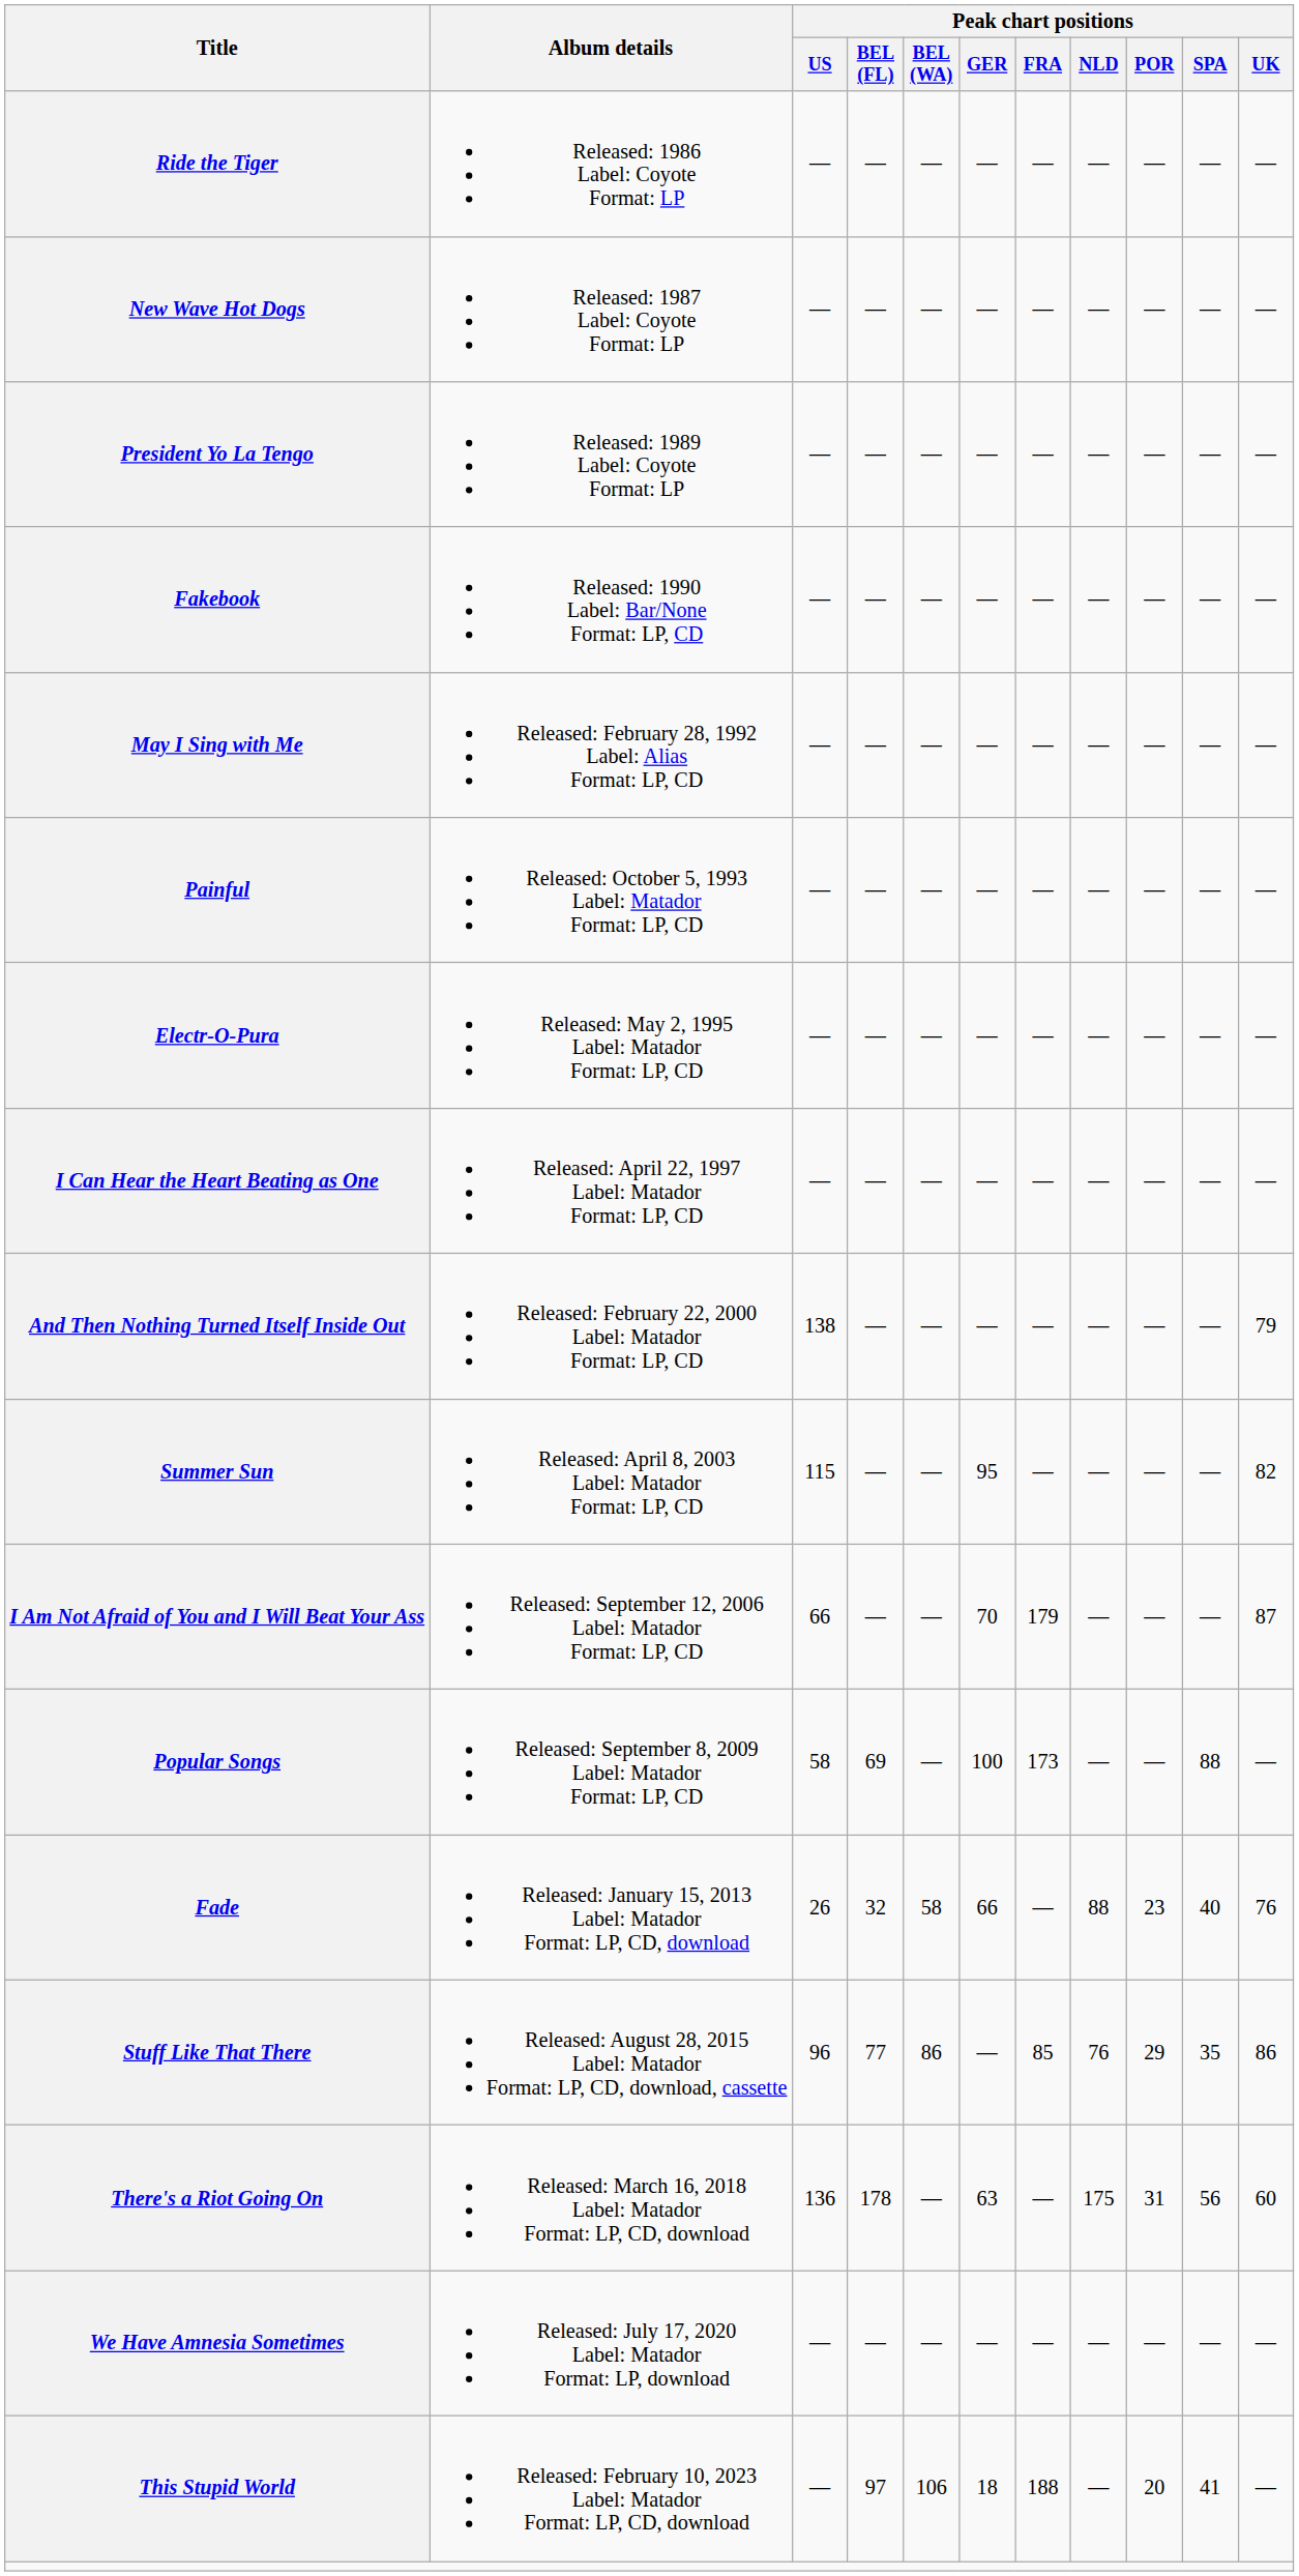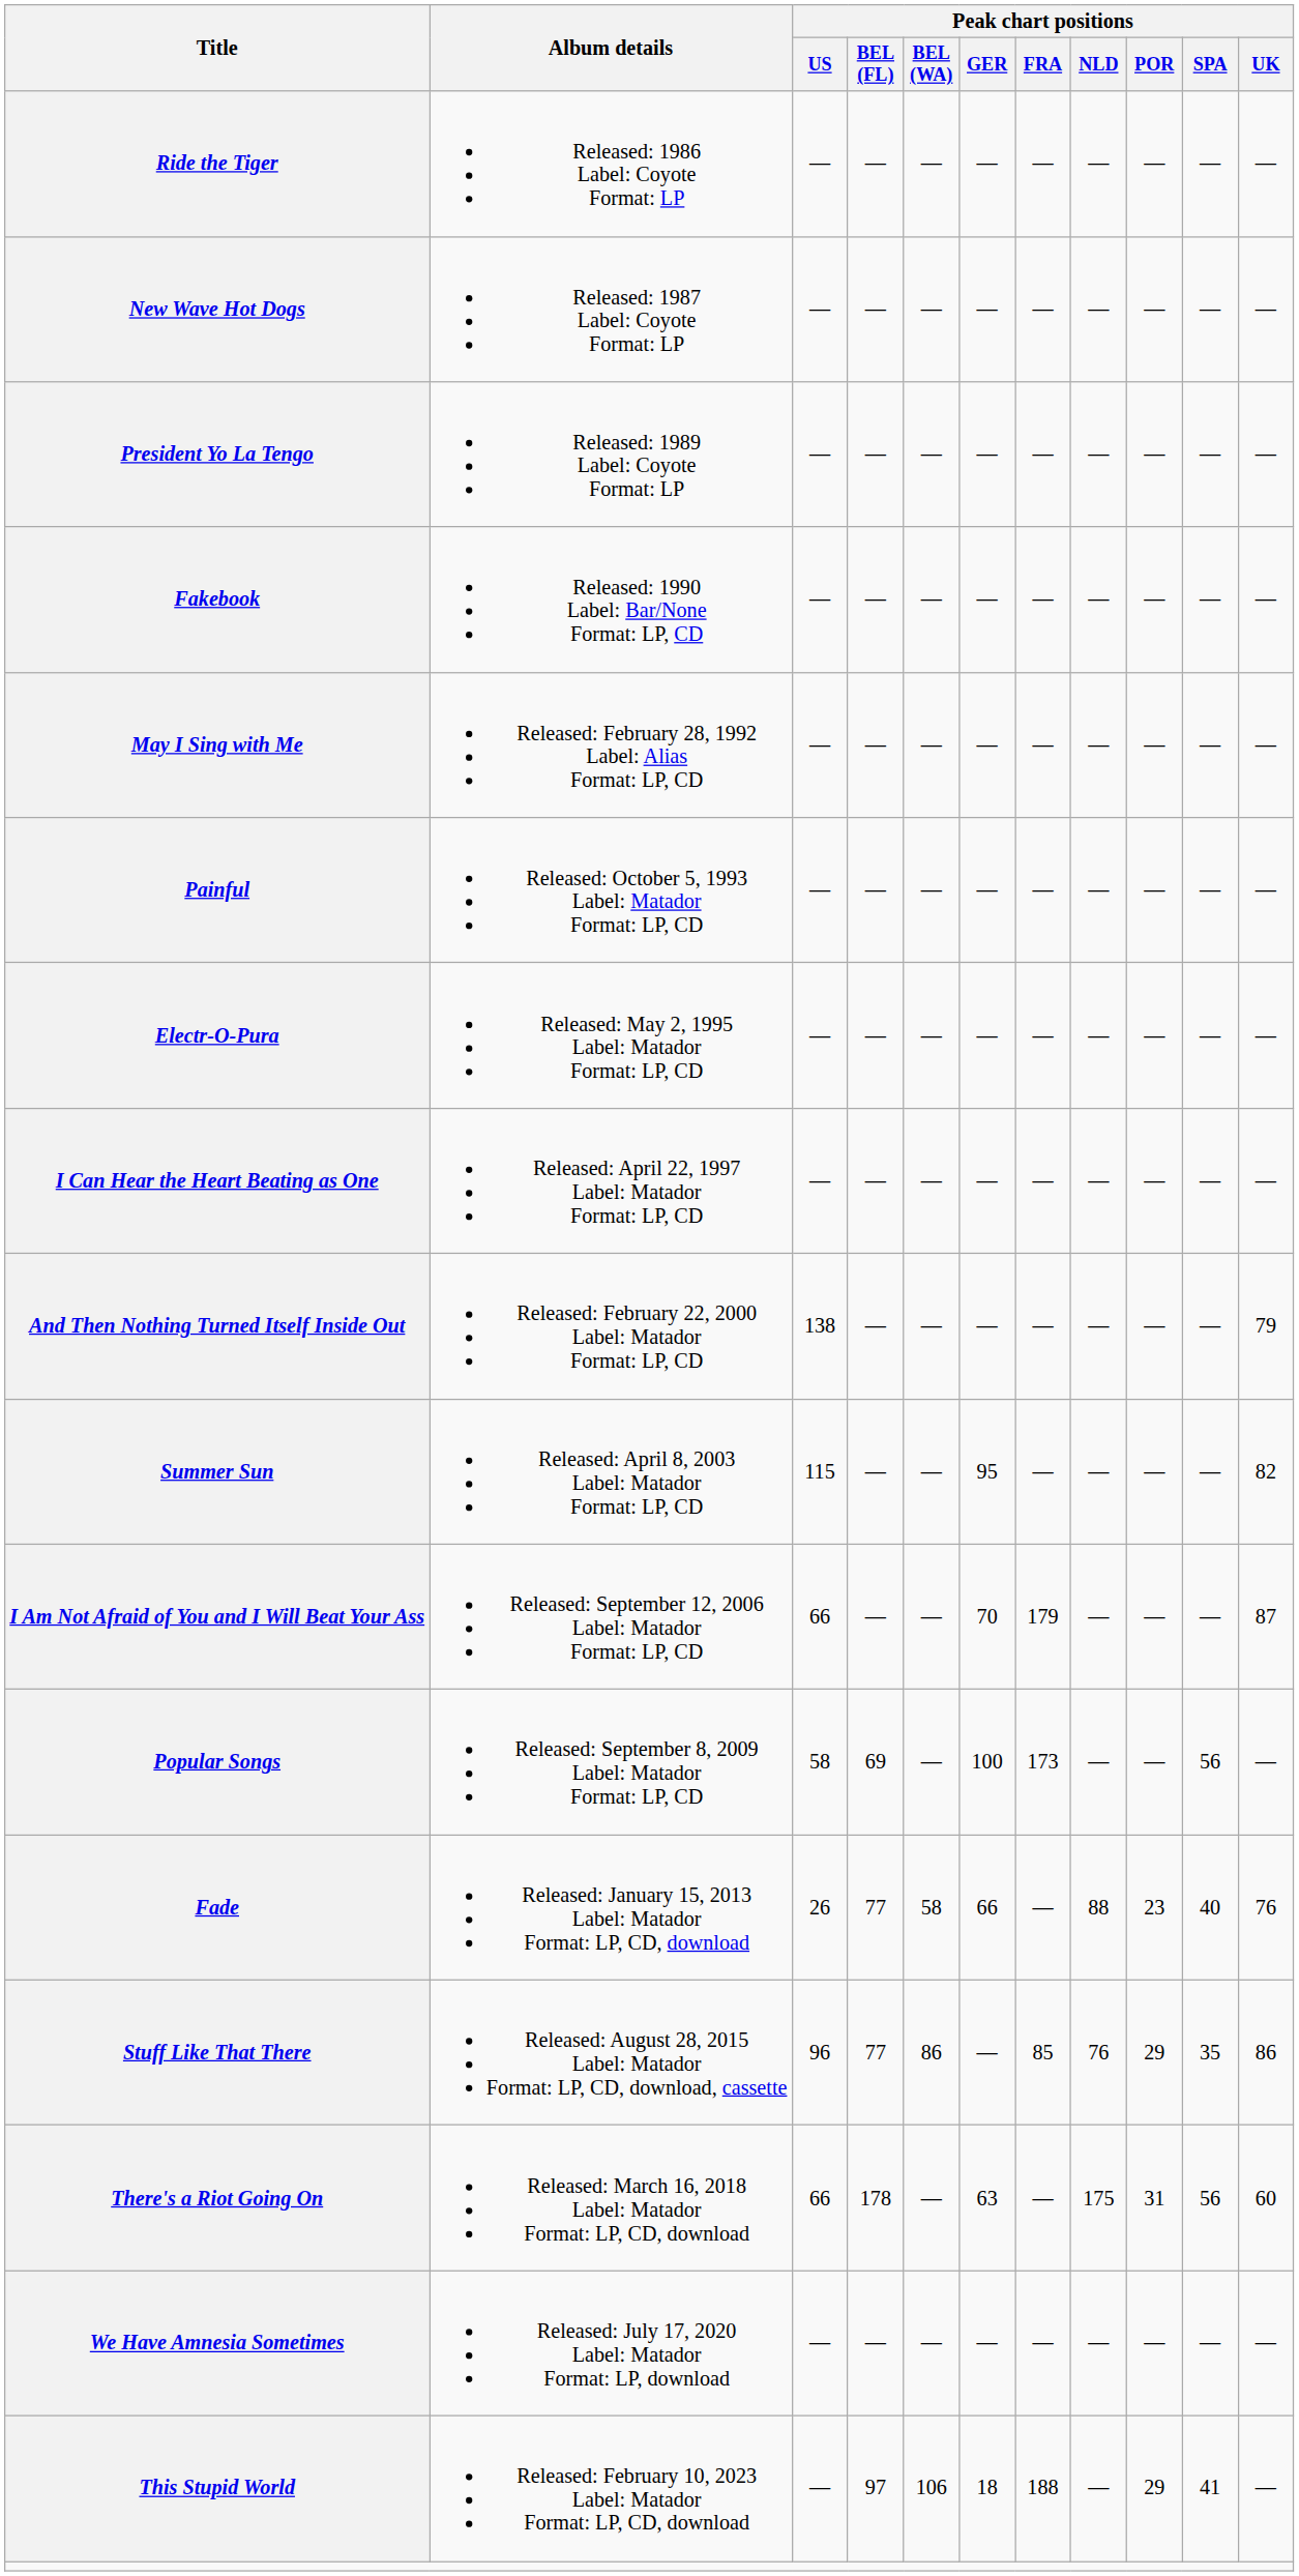Popular Songs | Peak chart positions / SPA: 88 -> 56
Fade | Peak chart positions / BEL (FL): 32 -> 77
There's a Riot Going On | Peak chart positions / US: 136 -> 66
This Stupid World | Peak chart positions / POR: 20 -> 29
